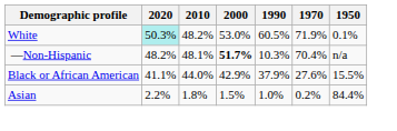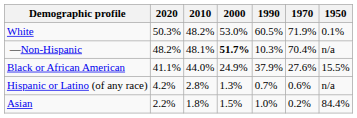White | 2020: paleturquoise background -> no background
Black or African American | 2000: 42.9% -> 24.9%
+ row: Hispanic or Latino (of any race) | 4.2% | 2.8% | 1.3% | 0.7% | 0.6% | n/a
